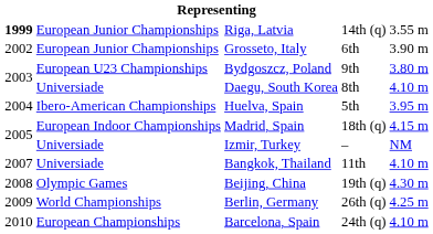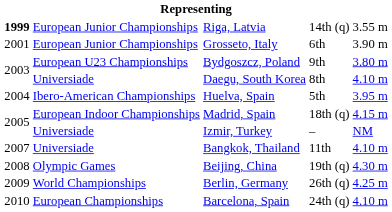Grosseto, Italy | column 1: 2002 -> 2001
